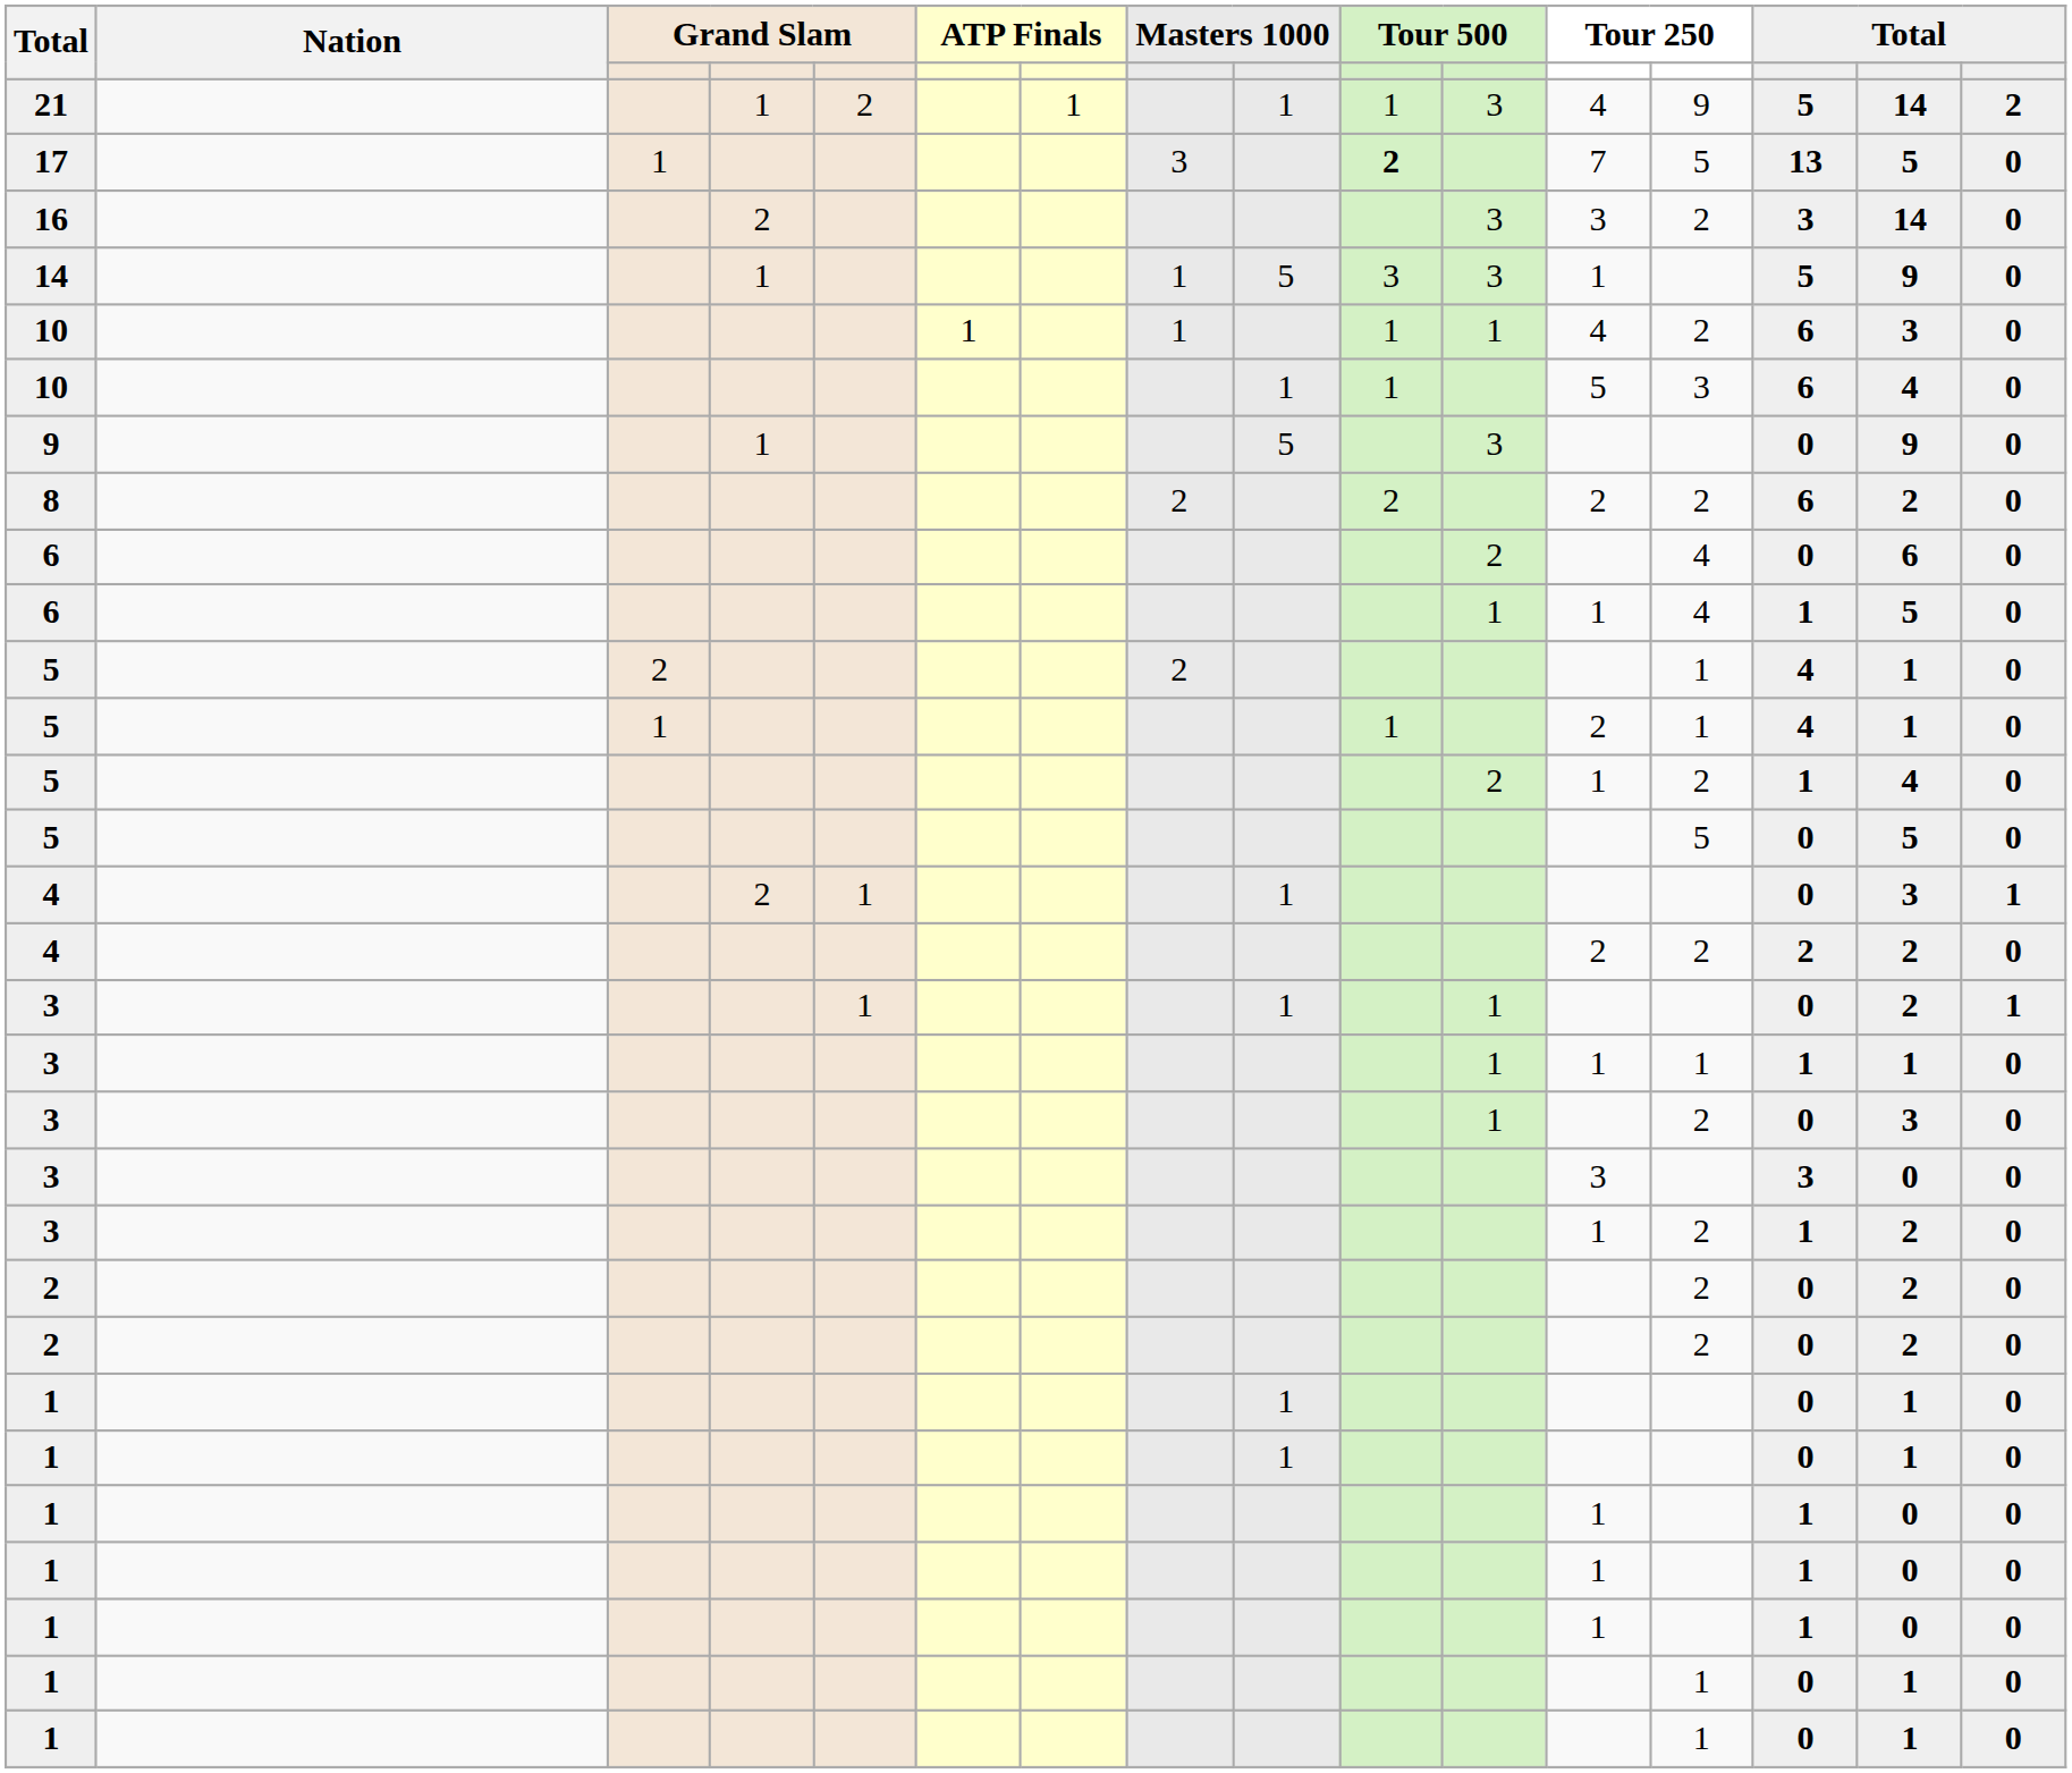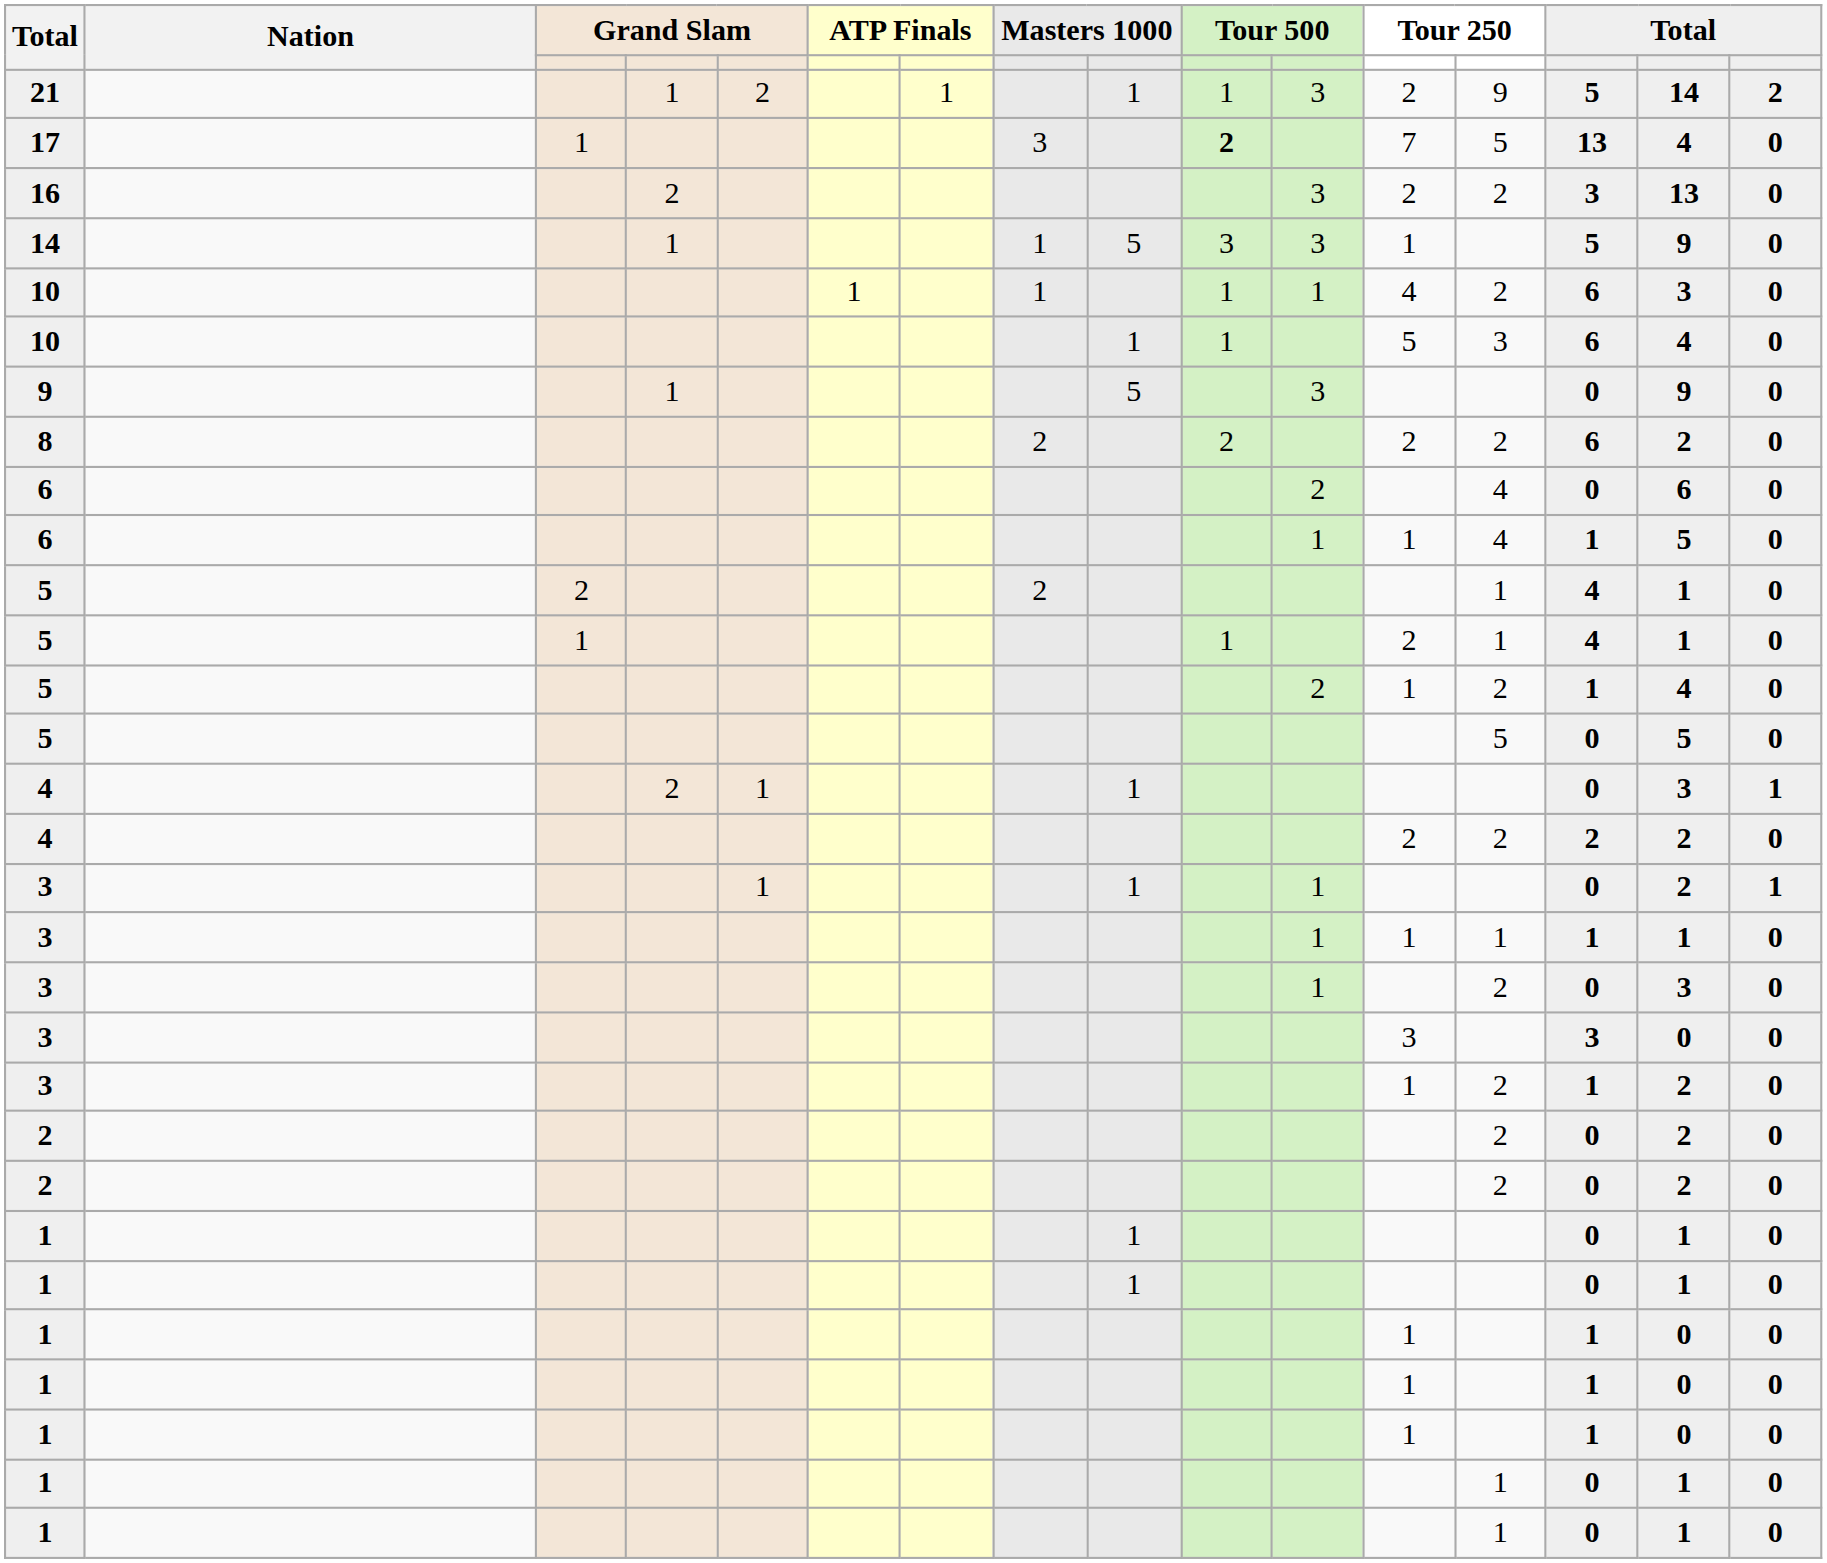21 | column 12: 4 -> 2
17 | column 15: 5 -> 4
16 | column 12: 3 -> 2
16 | column 15: 14 -> 13
